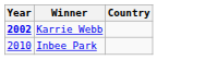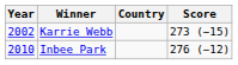+ column: Score | 273 (−15) | 276 (−12)
Karrie Webb | Year: bold -> normal
